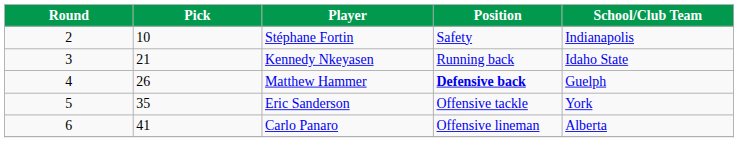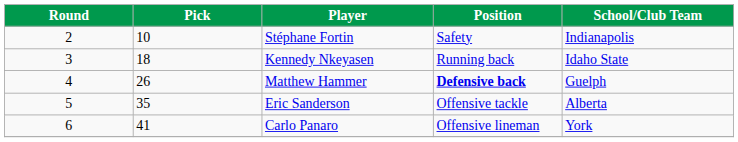Kennedy Nkeyasen | Pick: 21 -> 18
Eric Sanderson | School/Club Team: York -> Alberta
Carlo Panaro | School/Club Team: Alberta -> York
